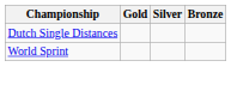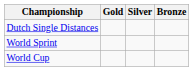+ row: World Cup
